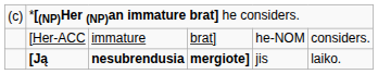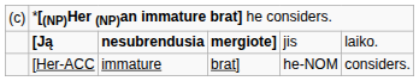rows swapped: [Ją <-> [Her-ACC
